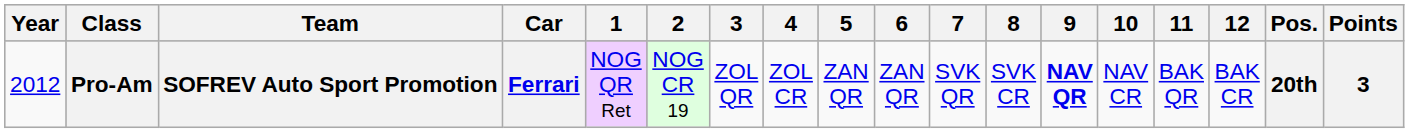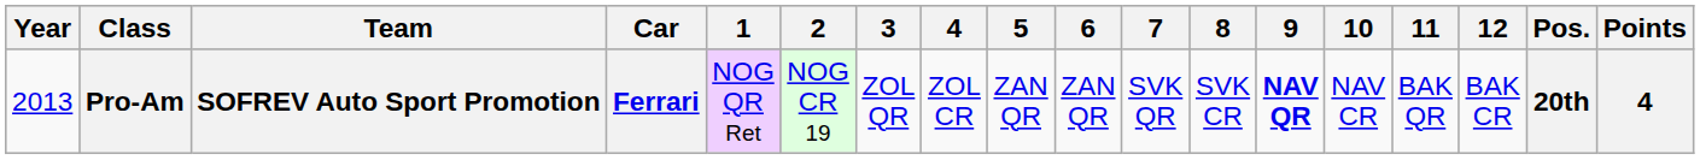Pro-Am | Year: 2012 -> 2013
Pro-Am | Points: 3 -> 4
